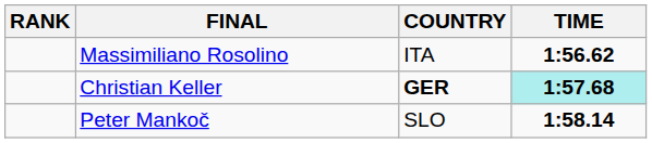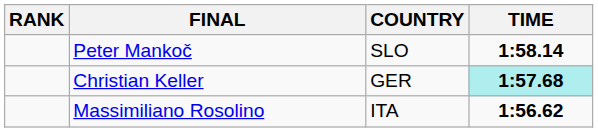rows swapped: Massimiliano Rosolino <-> Peter Mankoč
Christian Keller | COUNTRY: bold -> normal
